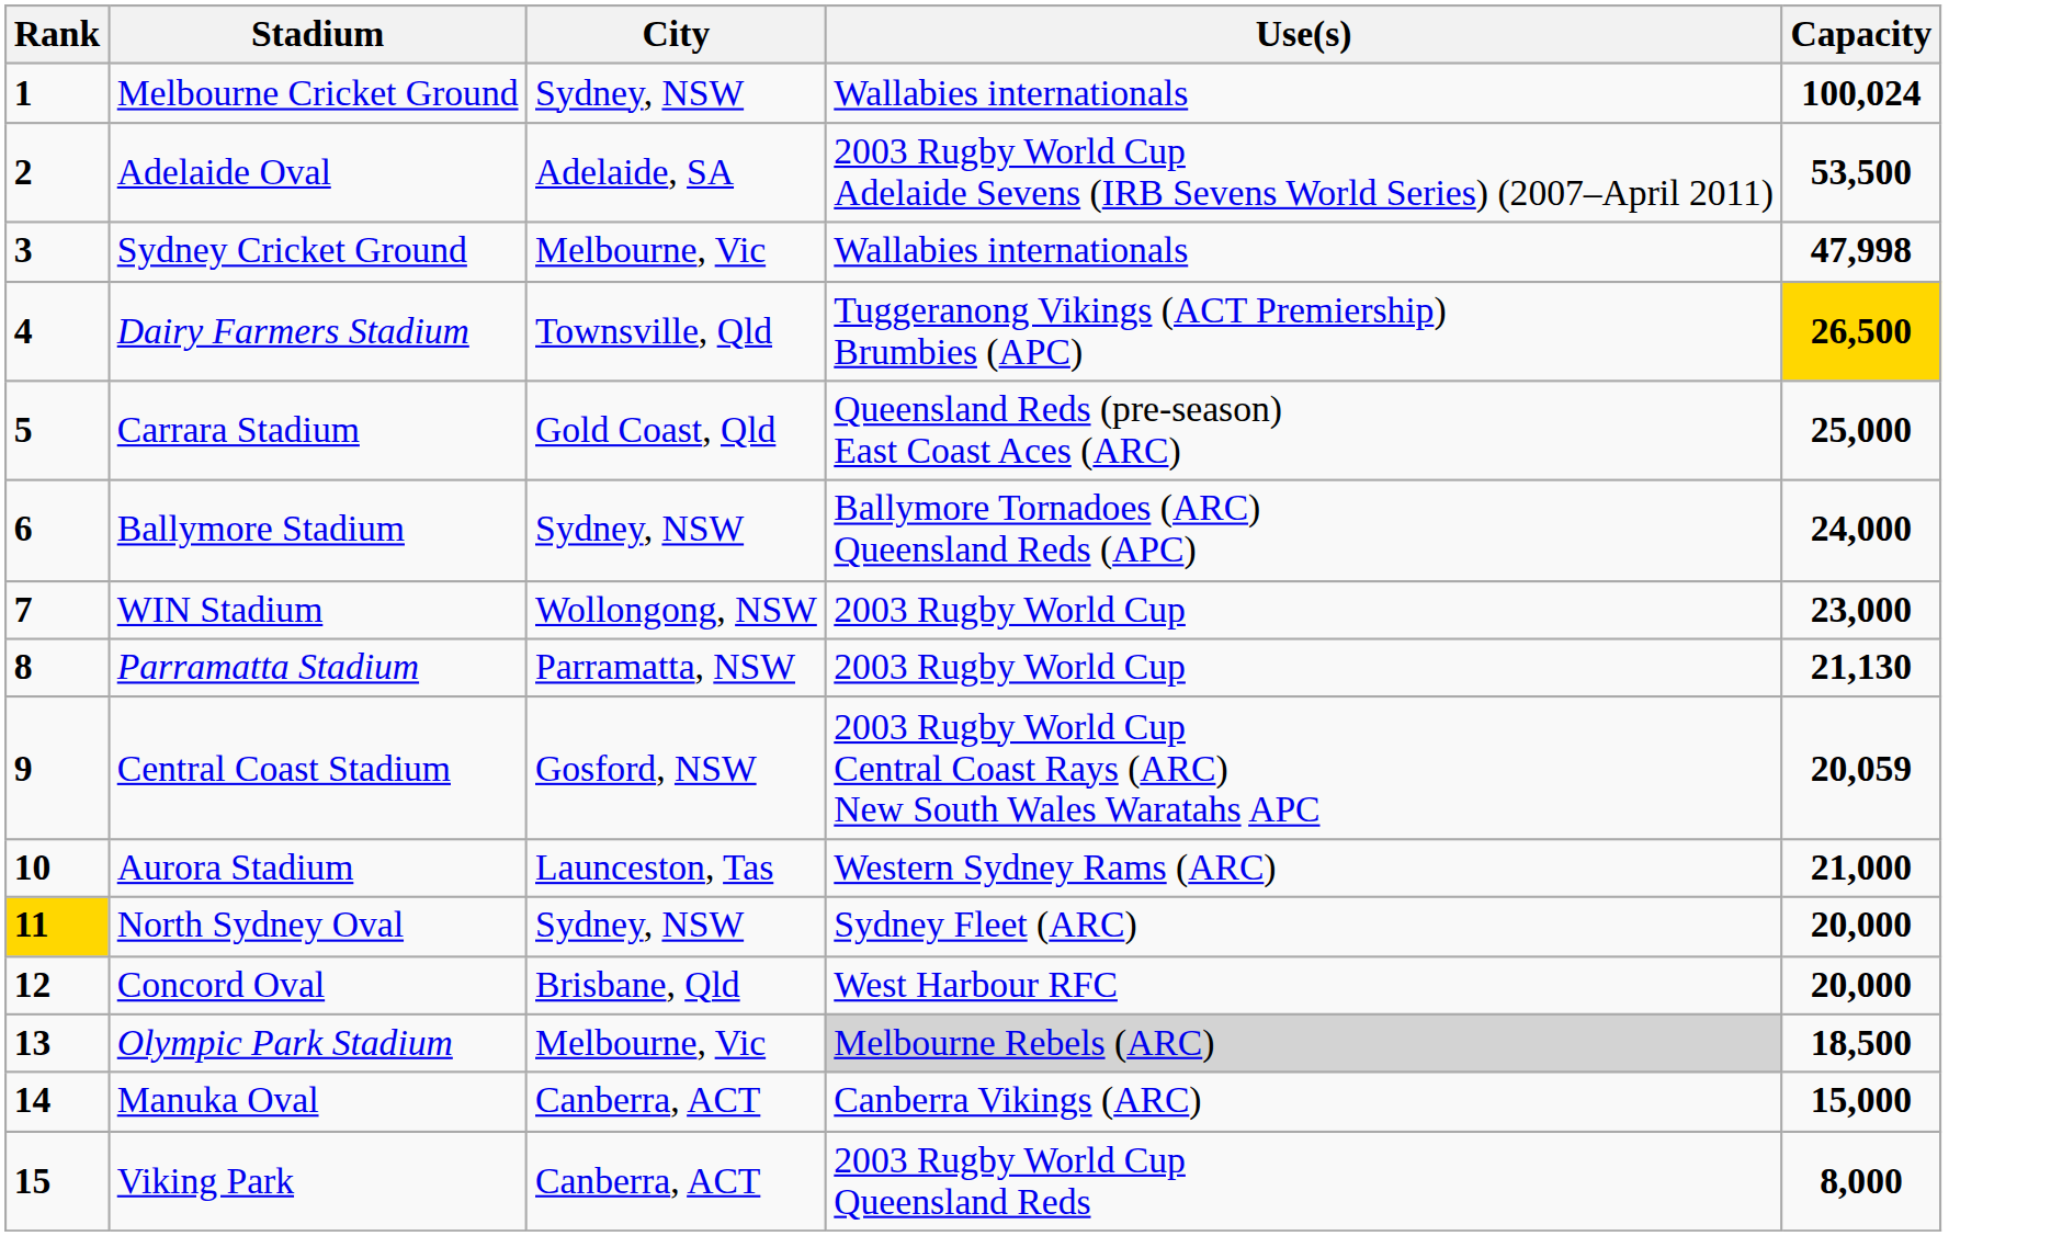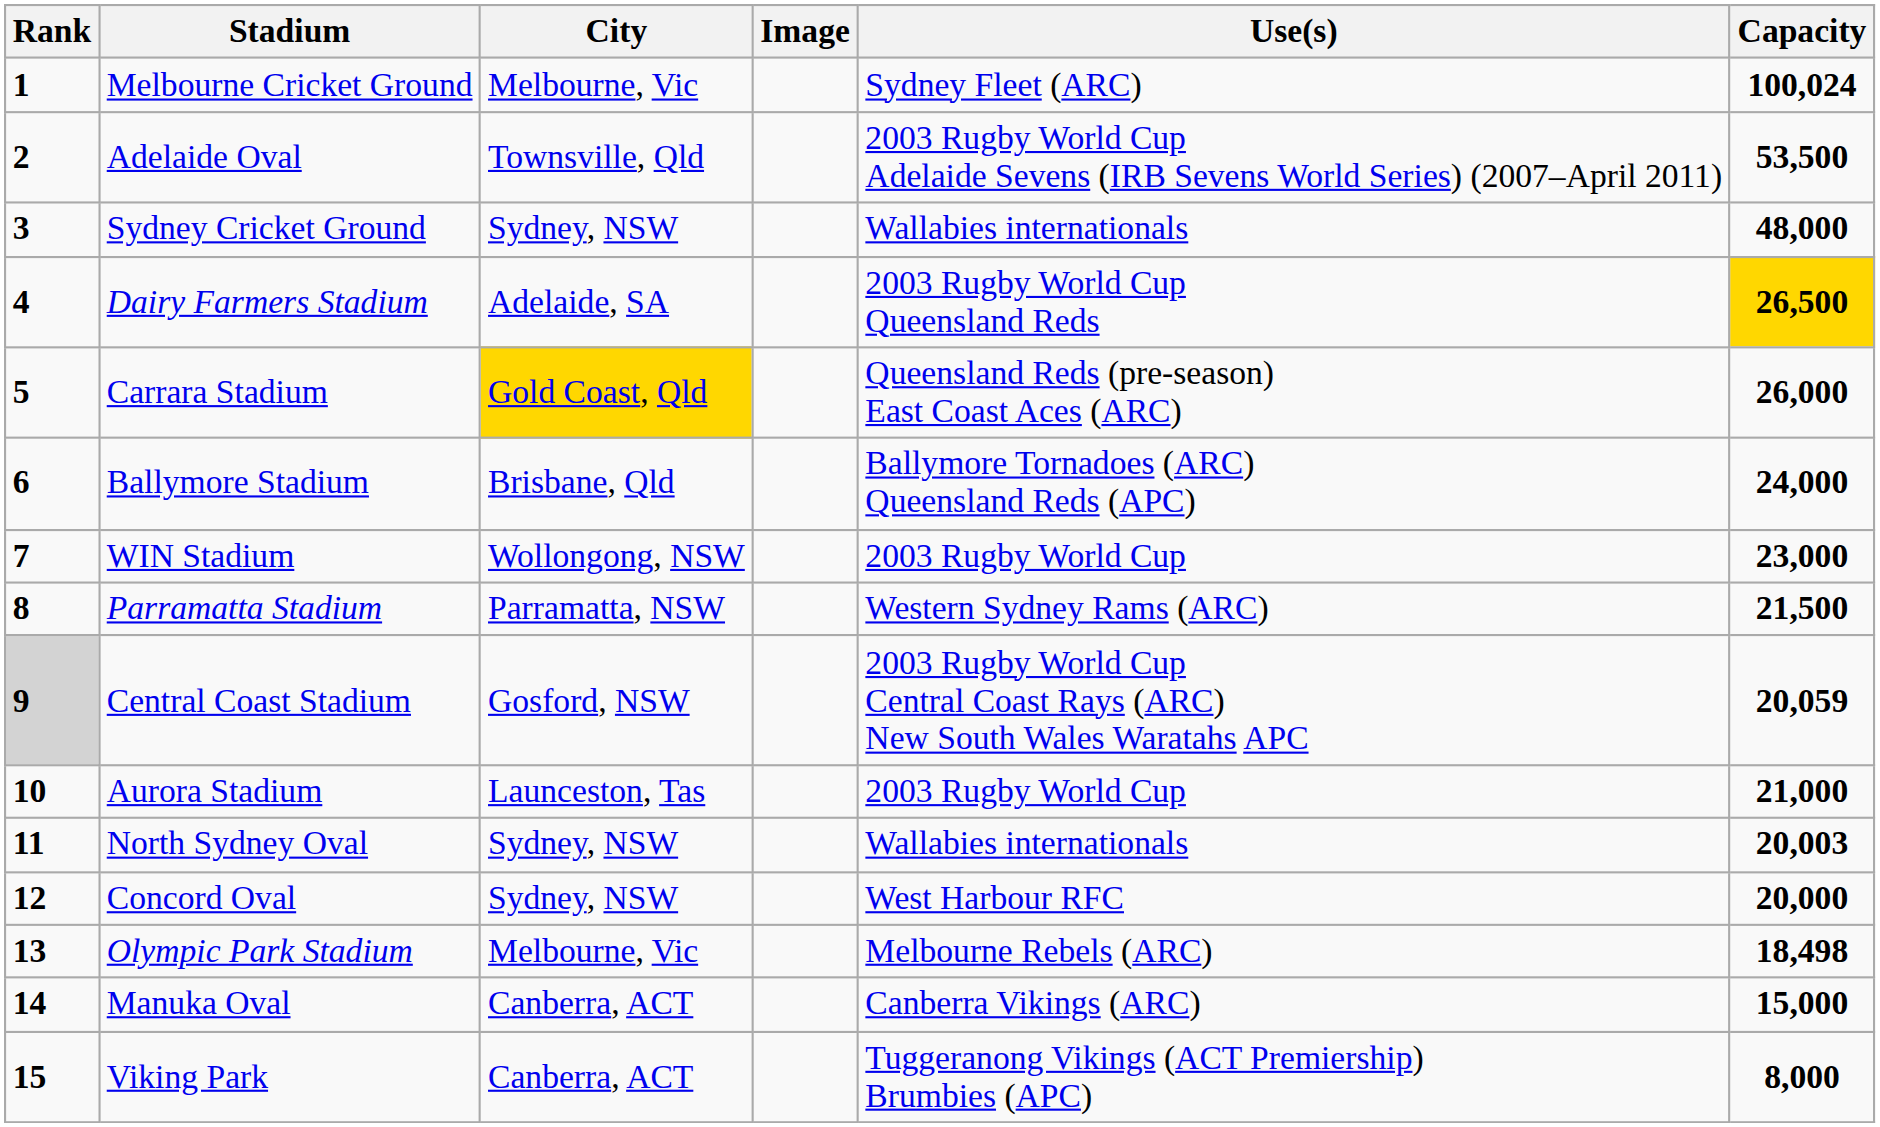+ column: Image
Melbourne Cricket Ground | City: Sydney, NSW -> Melbourne, Vic
Melbourne Cricket Ground | Use(s): Wallabies internationals -> Sydney Fleet (ARC)
Adelaide Oval | City: Adelaide, SA -> Townsville, Qld
Sydney Cricket Ground | City: Melbourne, Vic -> Sydney, NSW
Sydney Cricket Ground | Capacity: 47,998 -> 48,000
Dairy Farmers Stadium | City: Townsville, Qld -> Adelaide, SA
Dairy Farmers Stadium | Use(s): Tuggeranong Vikings (ACT Premiership) Brumbies (APC) -> 2003 Rugby World Cup Queensland Reds
Carrara Stadium | City: no background -> gold background
Carrara Stadium | Capacity: 25,000 -> 26,000
Ballymore Stadium | City: Sydney, NSW -> Brisbane, Qld
Parramatta Stadium | Use(s): 2003 Rugby World Cup -> Western Sydney Rams (ARC)
Parramatta Stadium | Capacity: 21,130 -> 21,500
Central Coast Stadium | Rank: no background -> lightgrey background
Aurora Stadium | Use(s): Western Sydney Rams (ARC) -> 2003 Rugby World Cup
North Sydney Oval | Rank: gold background -> no background
North Sydney Oval | Use(s): Sydney Fleet (ARC) -> Wallabies internationals
North Sydney Oval | Capacity: 20,000 -> 20,003
Concord Oval | City: Brisbane, Qld -> Sydney, NSW
Olympic Park Stadium | Use(s): lightgrey background -> no background
Olympic Park Stadium | Capacity: 18,500 -> 18,498
Viking Park | Use(s): 2003 Rugby World Cup Queensland Reds -> Tuggeranong Vikings (ACT Premiership) Brumbies (APC)
